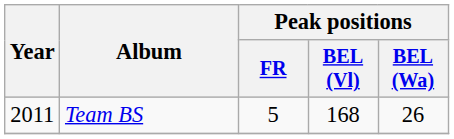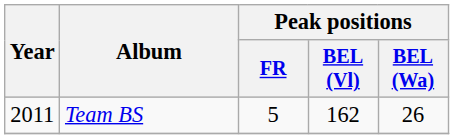Team BS | Peak positions / BEL (Vl): 168 -> 162
